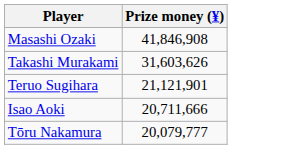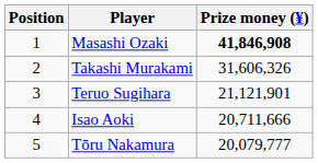+ column: Position | 1 | 2 | 3 | 4 | 5
Masashi Ozaki | Prize money (¥): normal -> bold
Takashi Murakami | Prize money (¥): 31,603,626 -> 31,606,326
